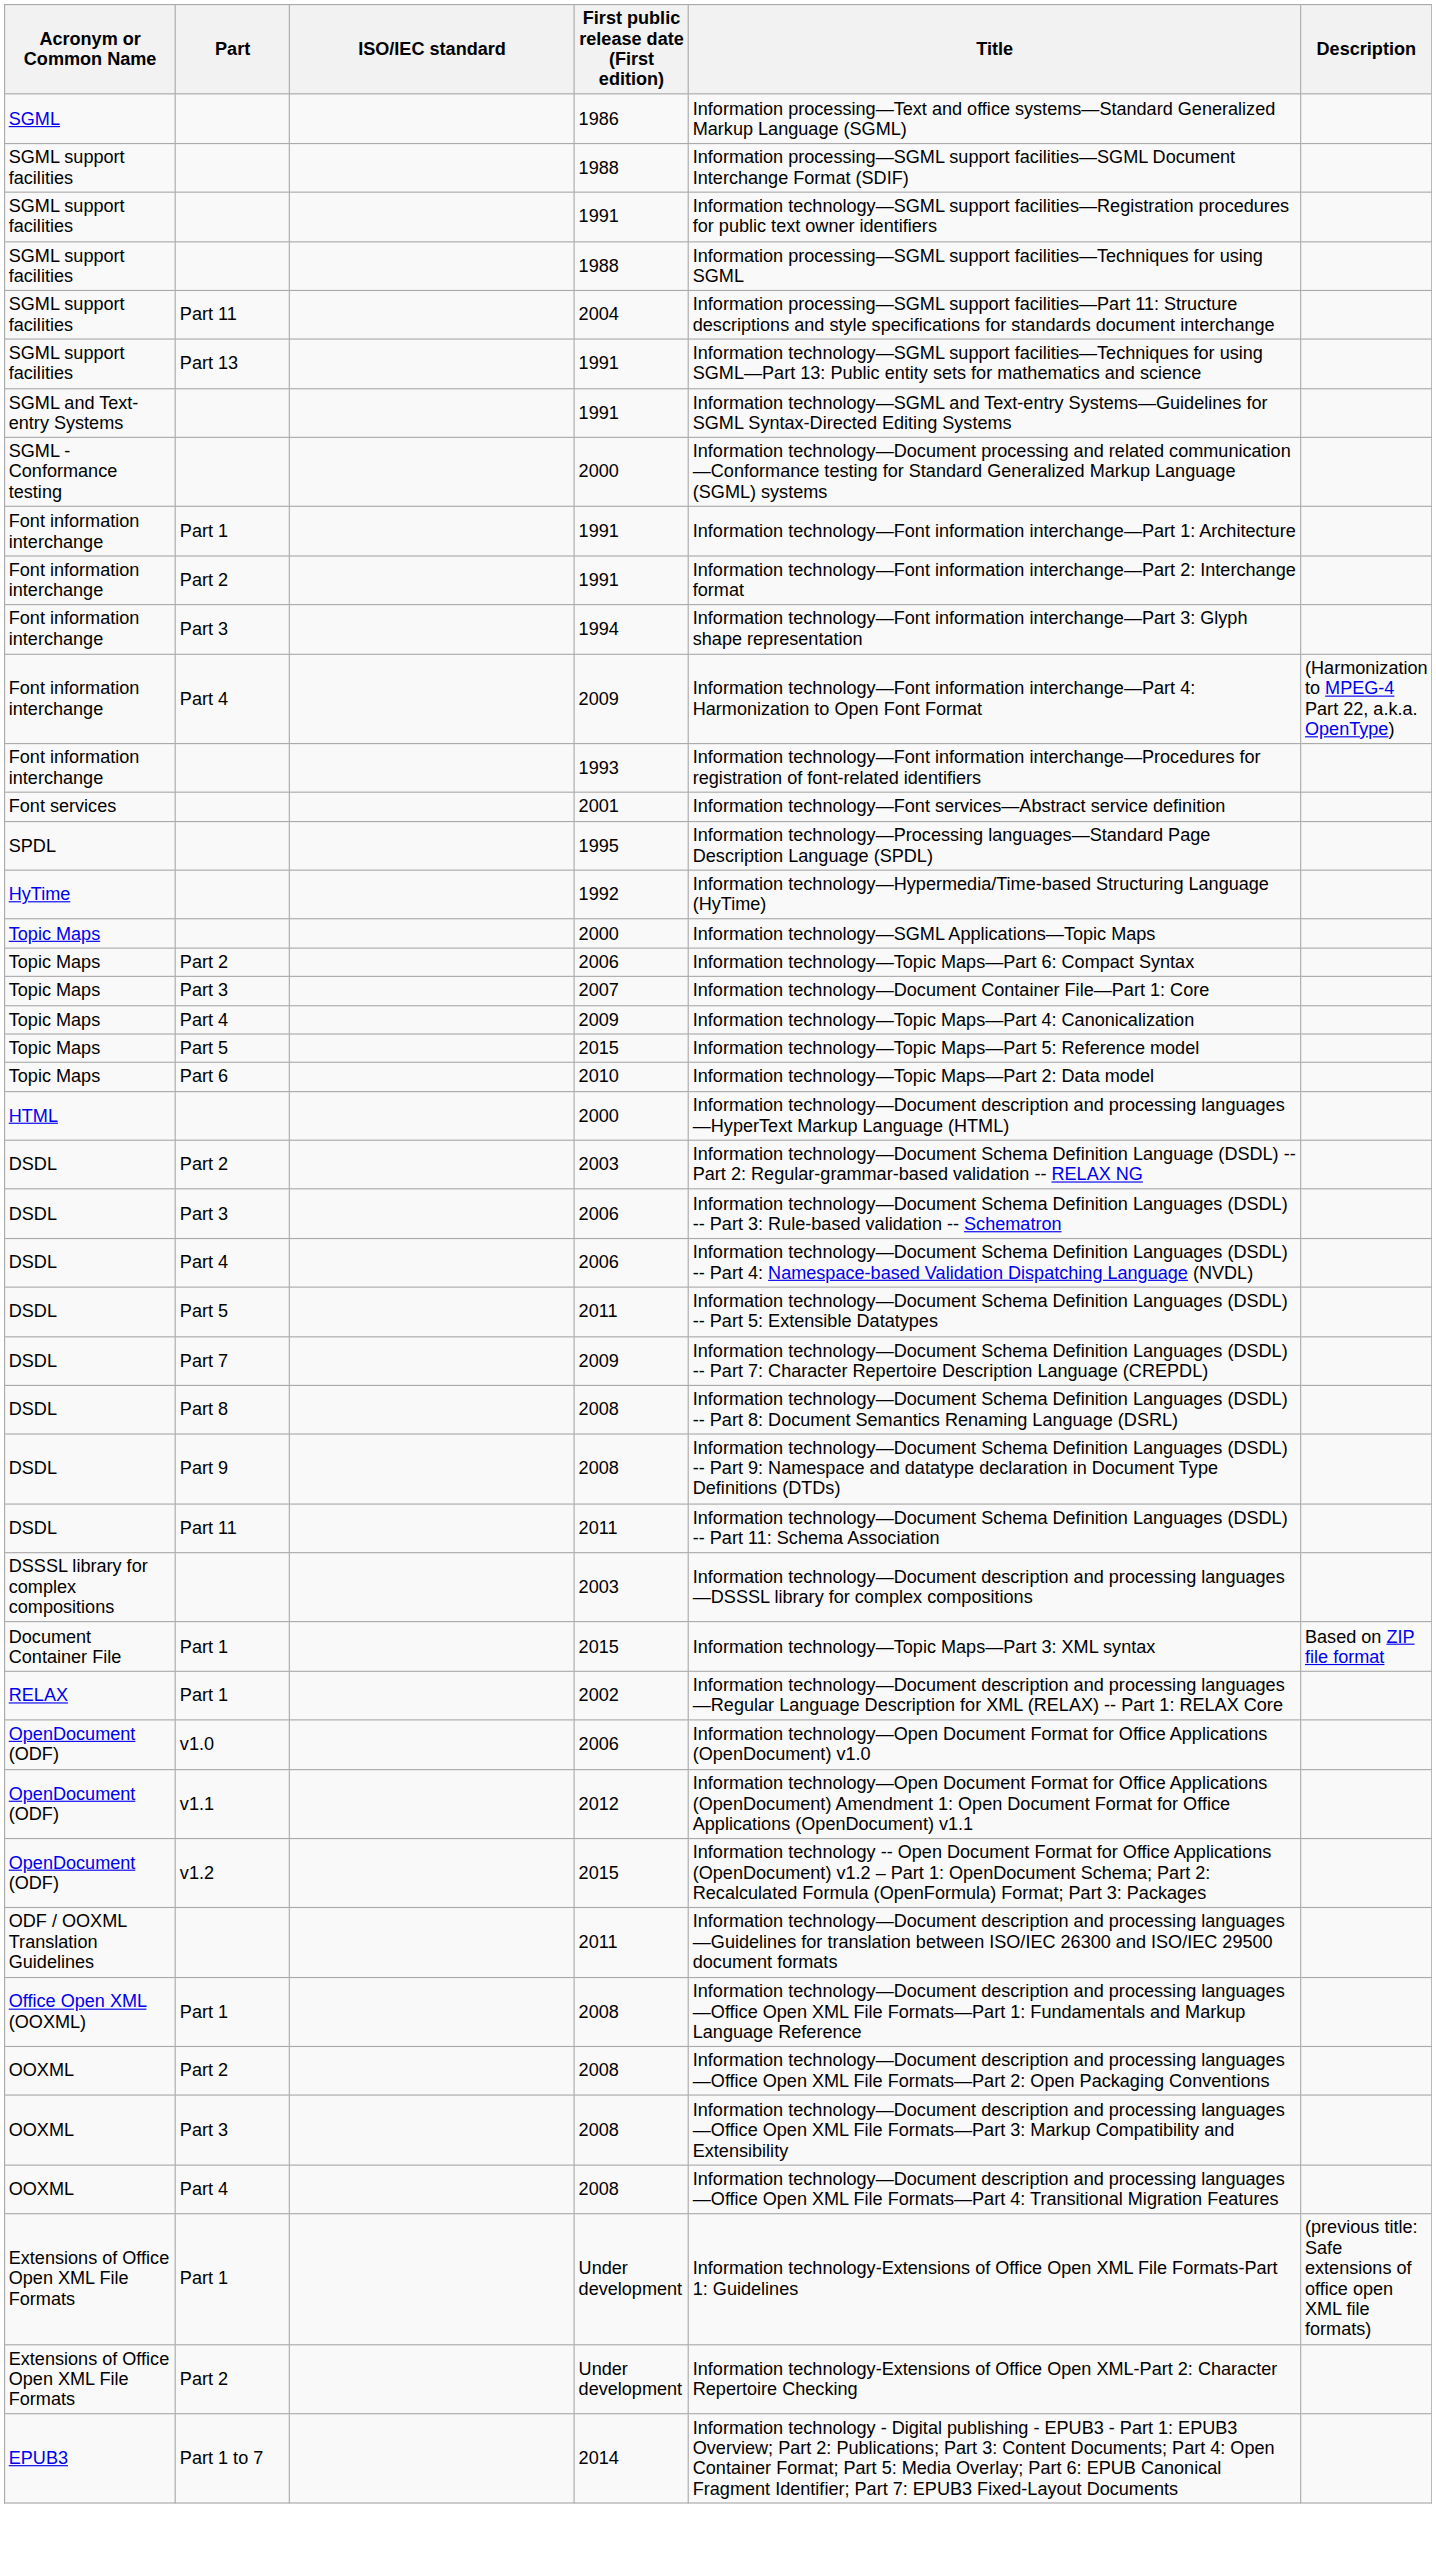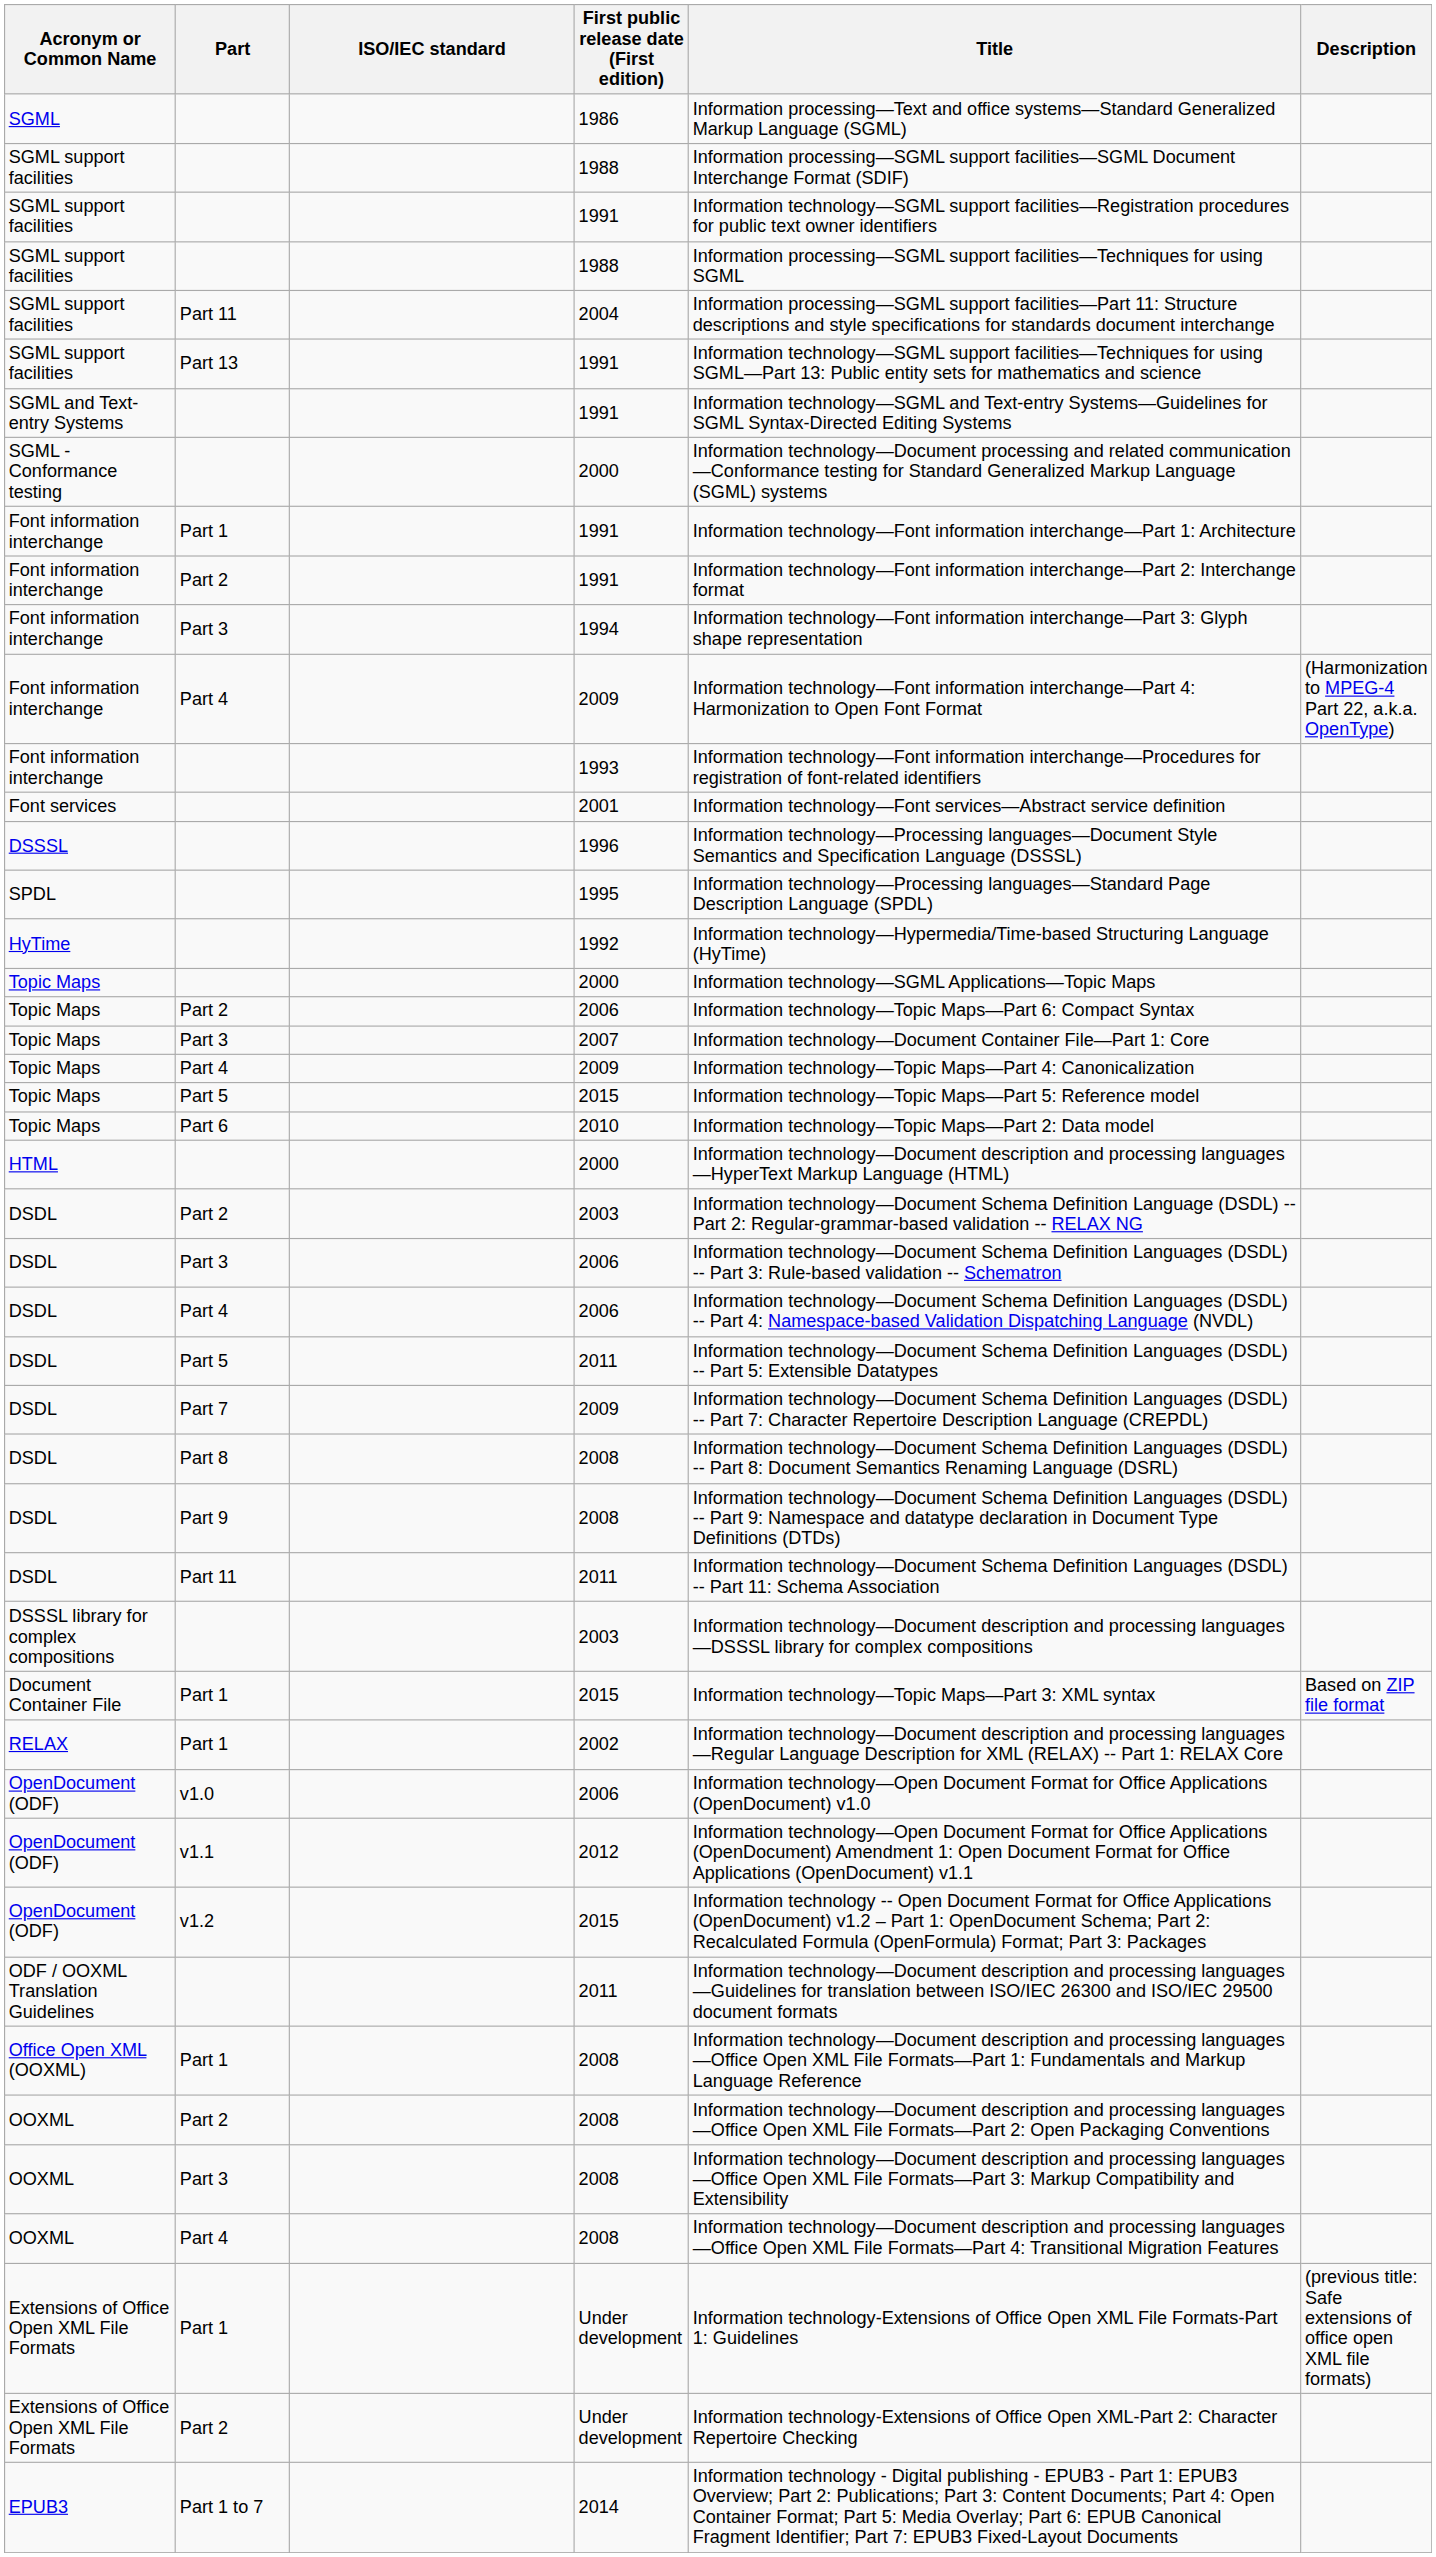+ row: DSSSL | 1996 | Information technology—Processing languages—Document Style Semantics and Specification Language (DSSSL)
